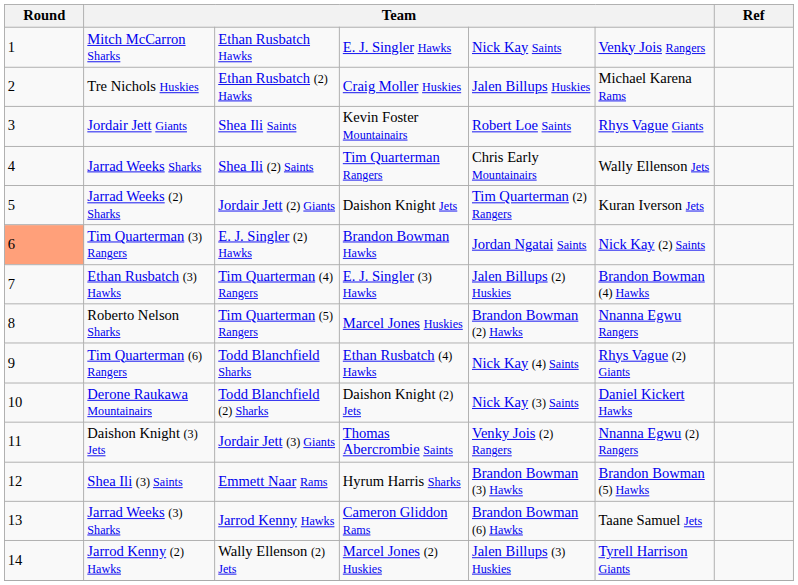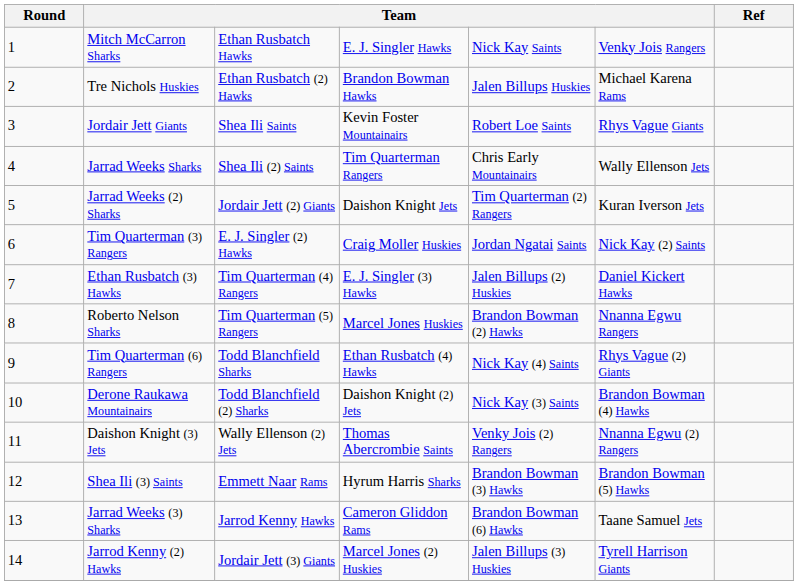Tre Nichols Huskies | column 4: Craig Moller Huskies -> Brandon Bowman Hawks
Tim Quarterman (3) Rangers | Round: lightsalmon background -> no background
Tim Quarterman (3) Rangers | column 4: Brandon Bowman Hawks -> Craig Moller Huskies
Ethan Rusbatch (3) Hawks | column 6: Brandon Bowman (4) Hawks -> Daniel Kickert Hawks
Derone Raukawa Mountainairs | column 6: Daniel Kickert Hawks -> Brandon Bowman (4) Hawks
Daishon Knight (3) Jets | column 3: Jordair Jett (3) Giants -> Wally Ellenson (2) Jets
Jarrod Kenny (2) Hawks | column 3: Wally Ellenson (2) Jets -> Jordair Jett (3) Giants
